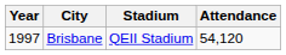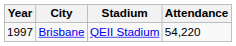Brisbane | Attendance: 54,120 -> 54,220
